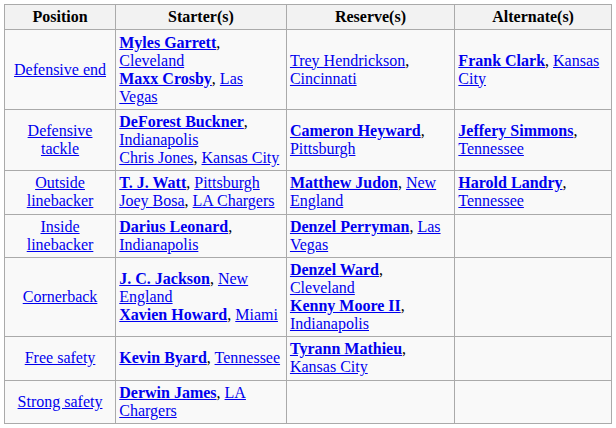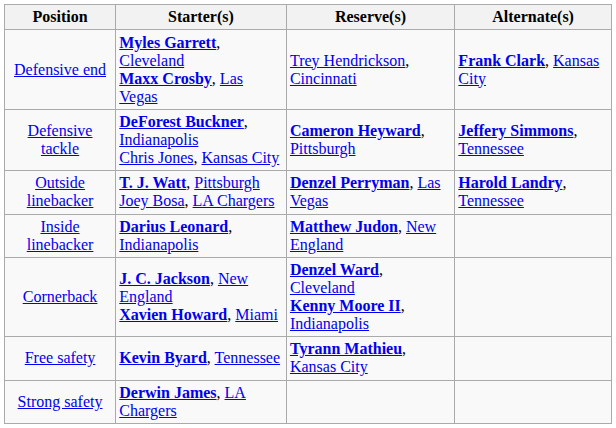Outside linebacker | Reserve(s): Matthew Judon, New England -> Denzel Perryman, Las Vegas
Inside linebacker | Reserve(s): Denzel Perryman, Las Vegas -> Matthew Judon, New England
